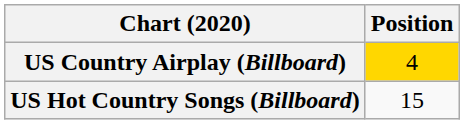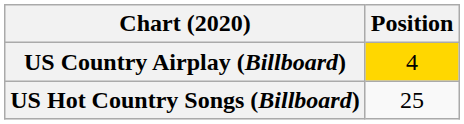US Hot Country Songs (Billboard) | Position: 15 -> 25
